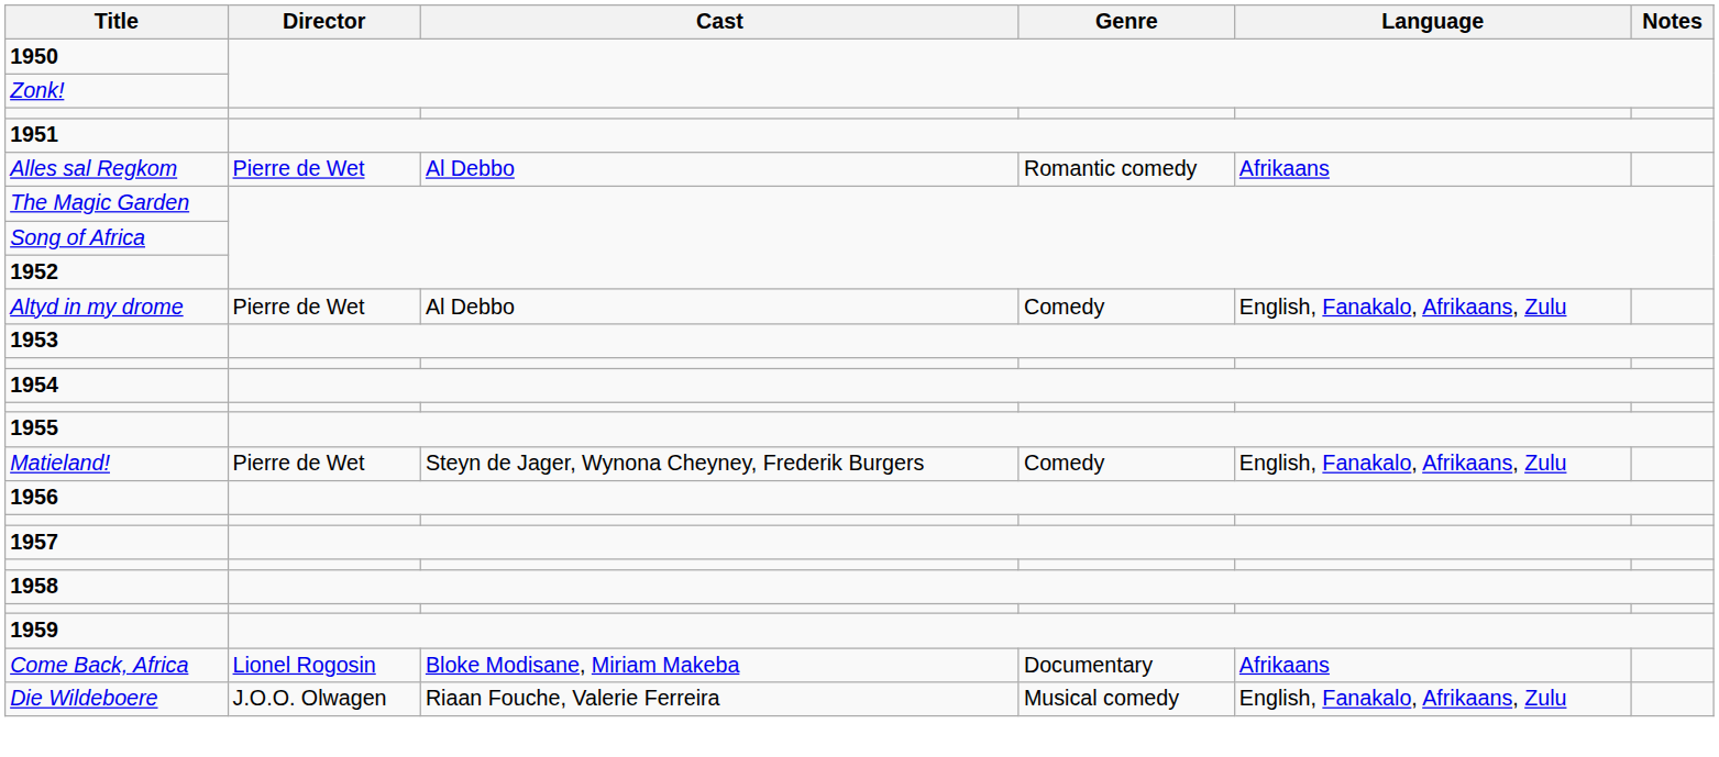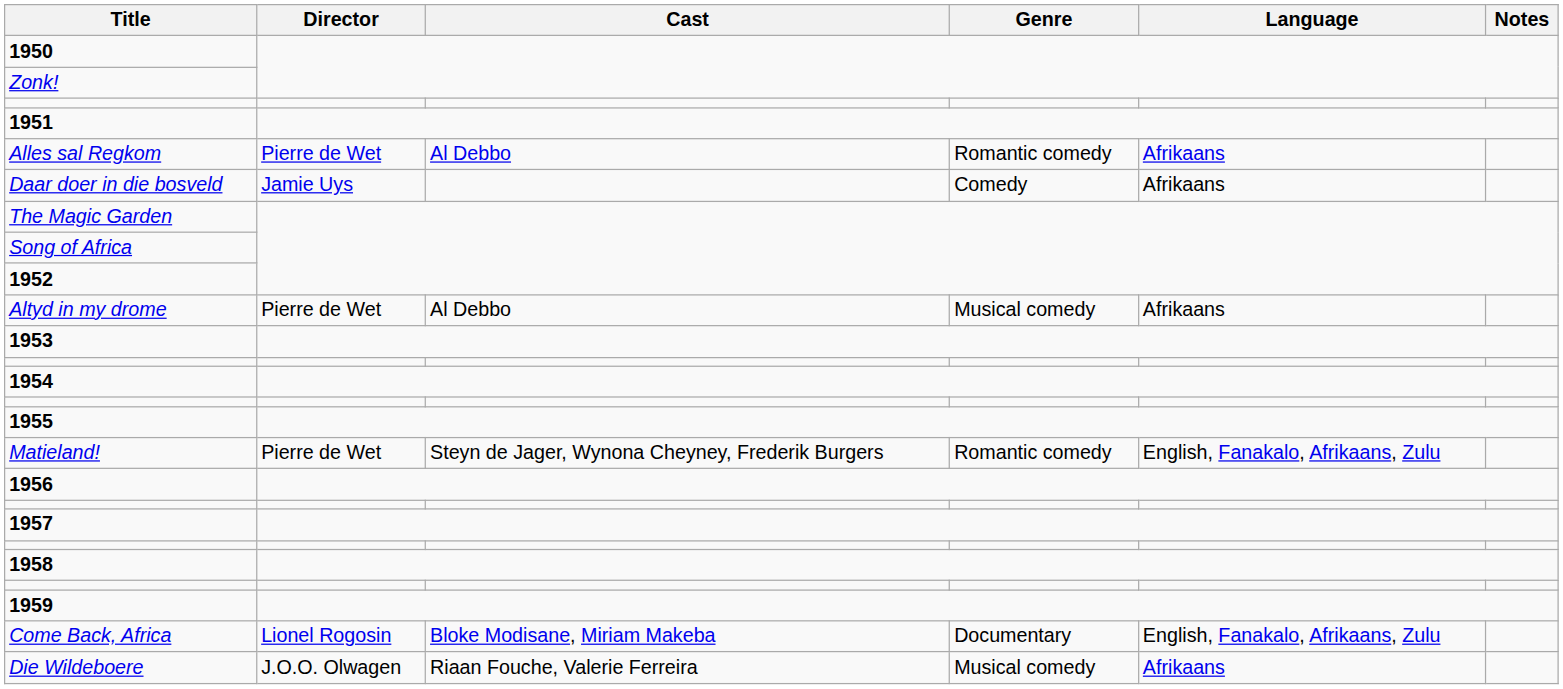+ row: Daar doer in die bosveld | Jamie Uys | Comedy | Afrikaans
Altyd in my drome | Genre: Comedy -> Musical comedy
Altyd in my drome | Language: English, Fanakalo, Afrikaans, Zulu -> Afrikaans
Matieland! | Genre: Comedy -> Romantic comedy
Come Back, Africa | Language: Afrikaans -> English, Fanakalo, Afrikaans, Zulu
Die Wildeboere | Language: English, Fanakalo, Afrikaans, Zulu -> Afrikaans
